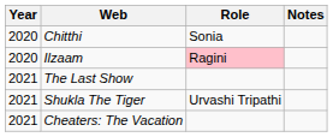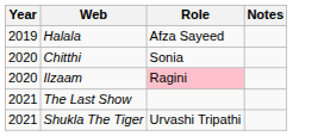+ row: 2019 | Halala | Afza Sayeed
- row: 2021 | Cheaters: The Vacation
